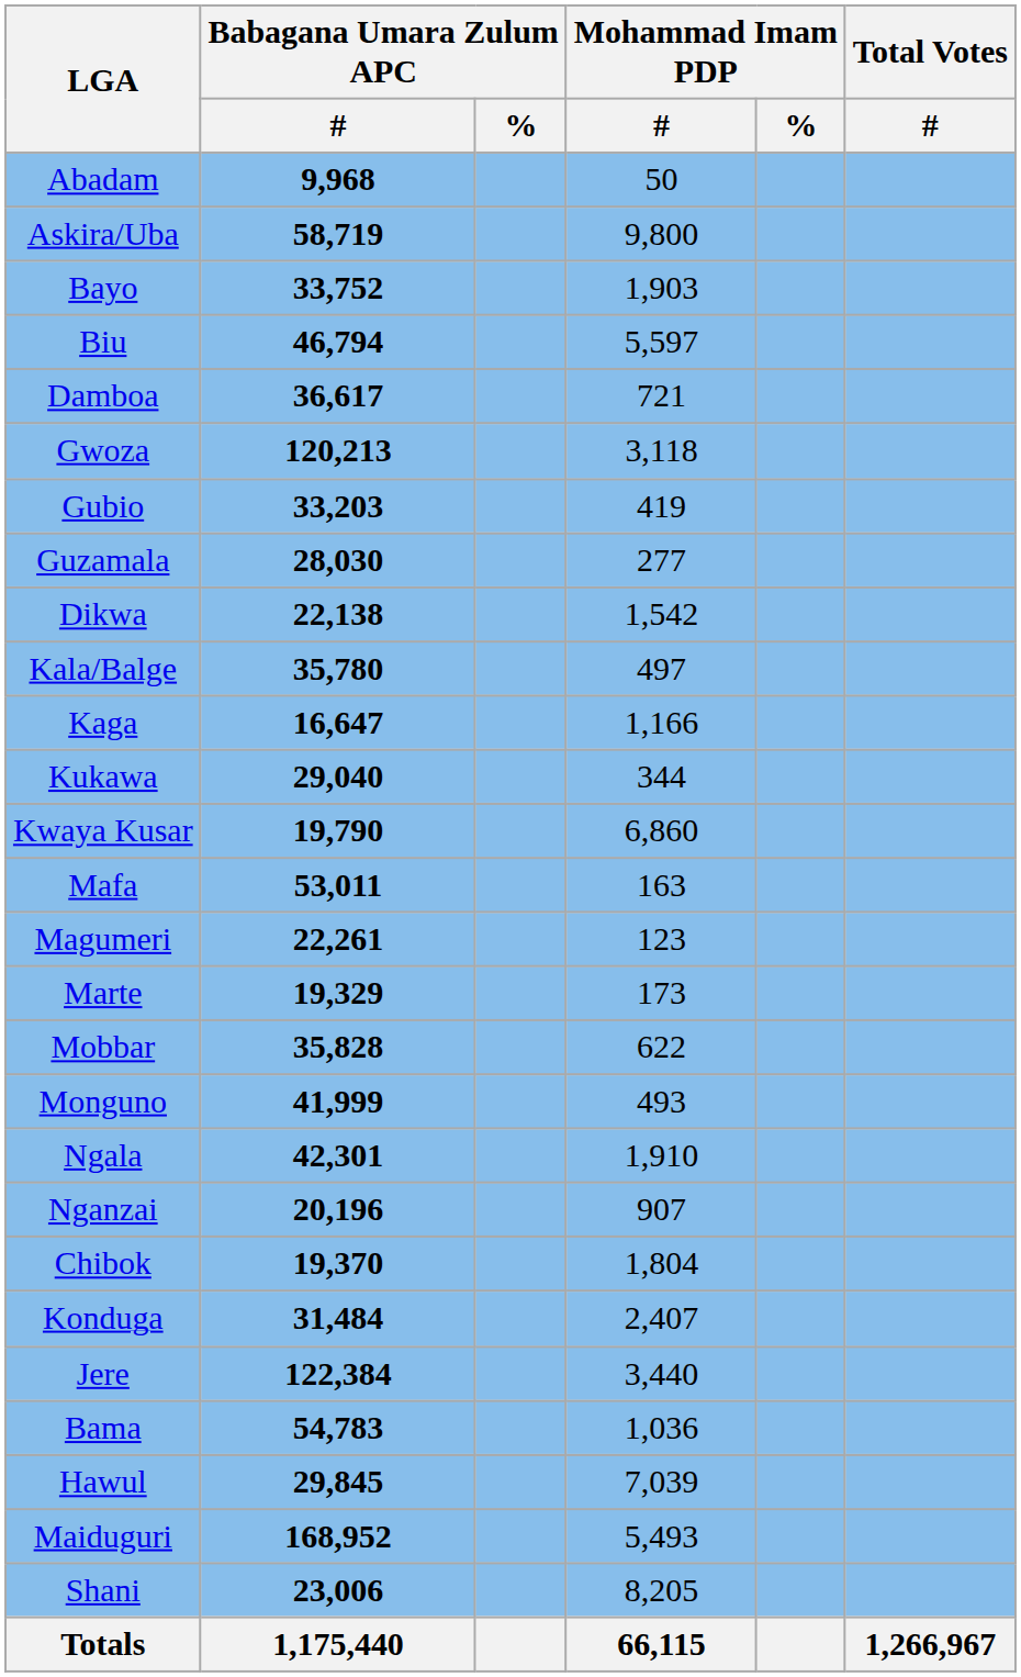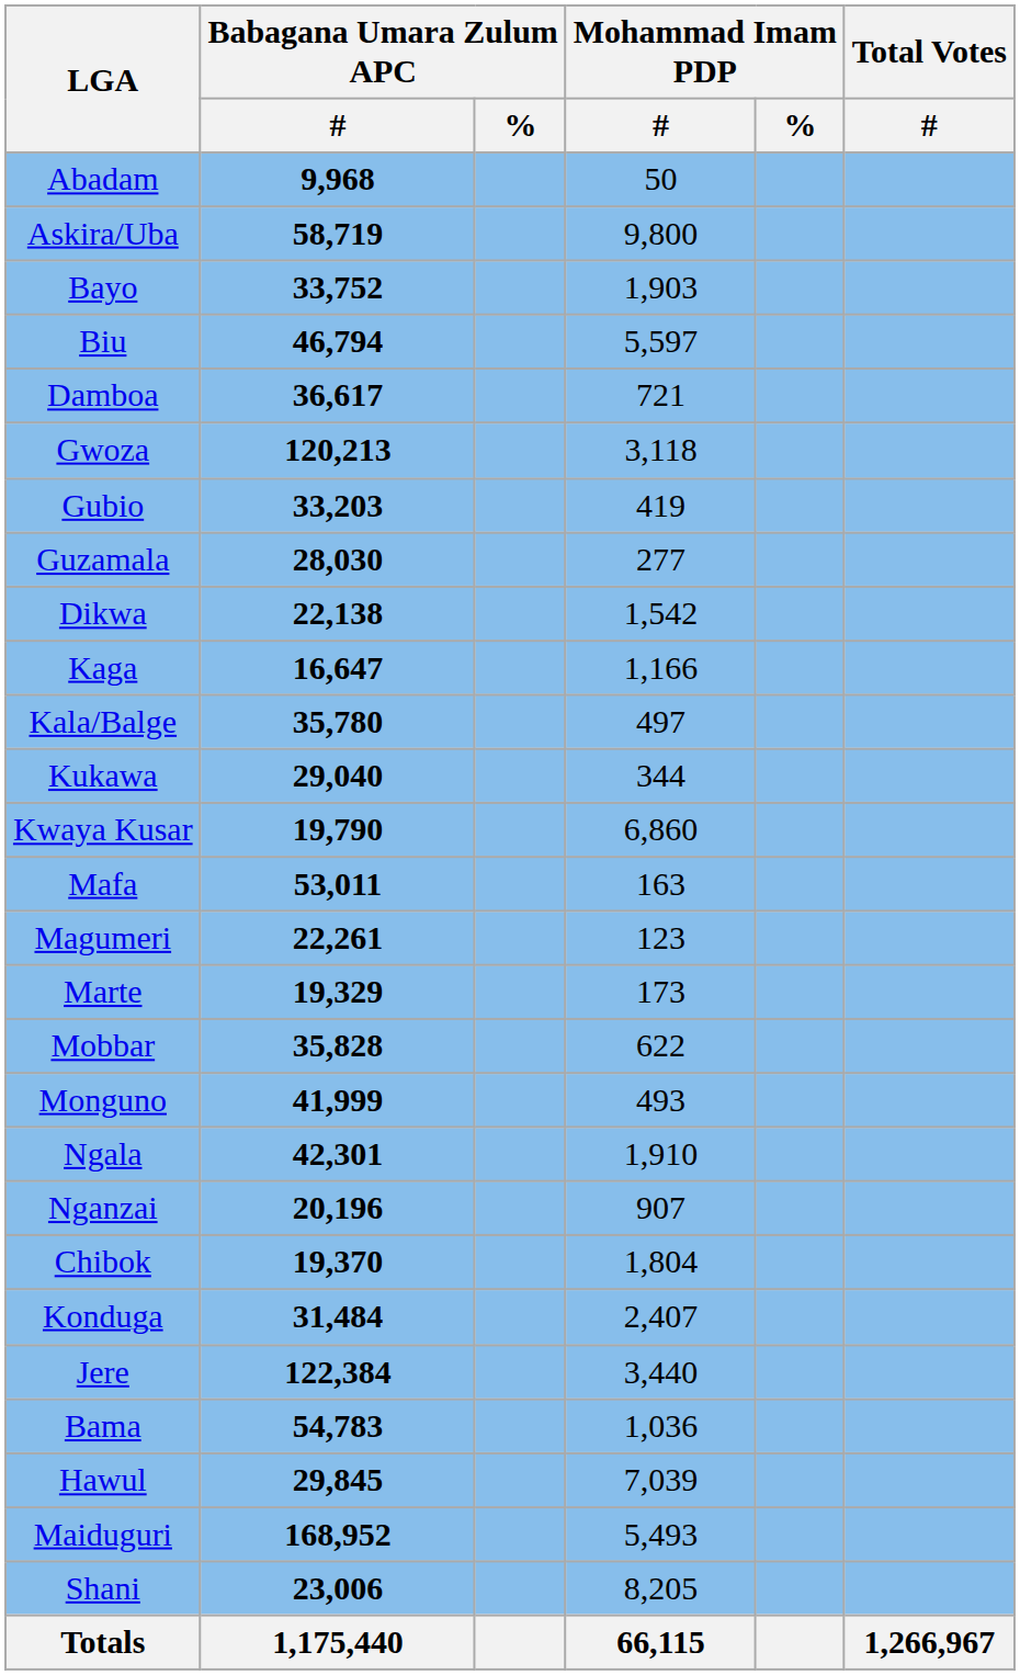rows swapped: Kaga <-> Kala/Balge
